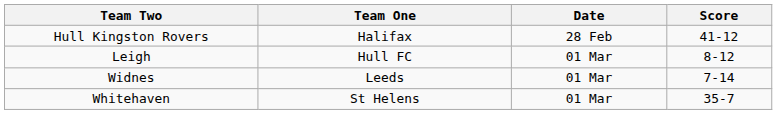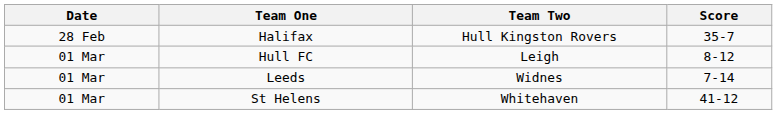columns swapped: Date <-> Team Two
Halifax | Score: 41-12 -> 35-7
St Helens | Score: 35-7 -> 41-12
